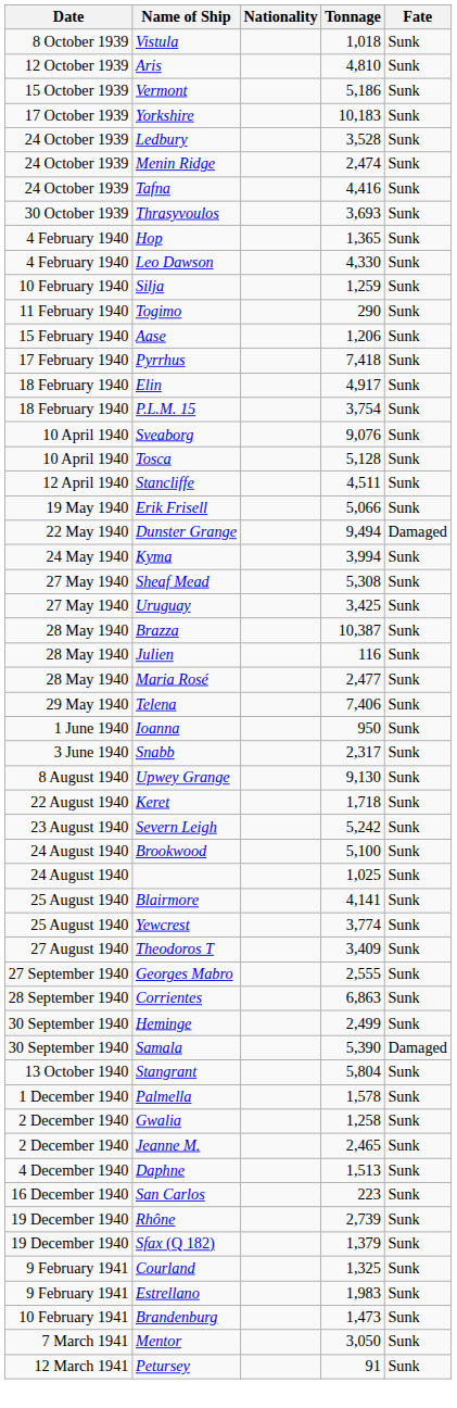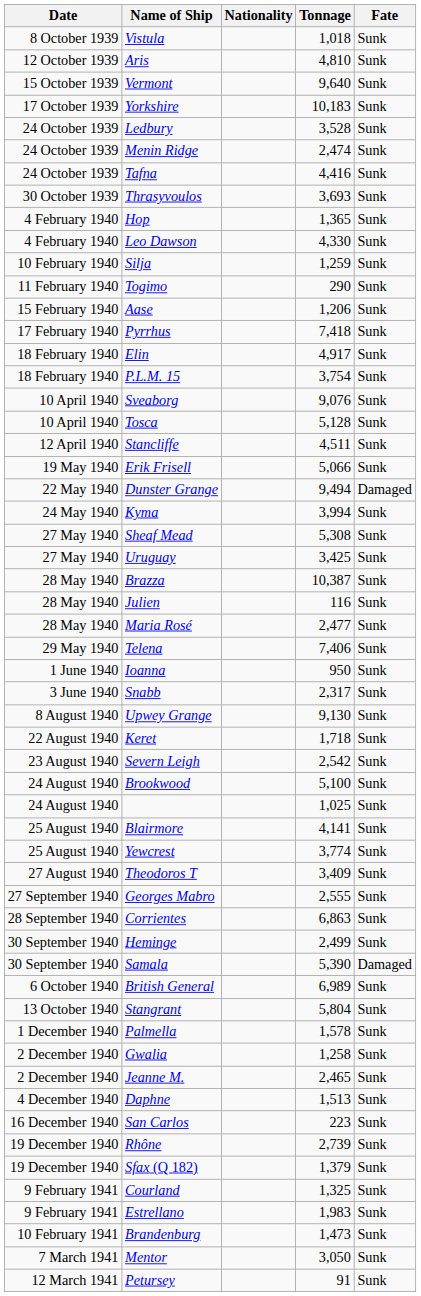Vermont | Tonnage: 5,186 -> 9,640
Severn Leigh | Tonnage: 5,242 -> 2,542
+ row: 6 October 1940 | British General | 6,989 | Sunk
